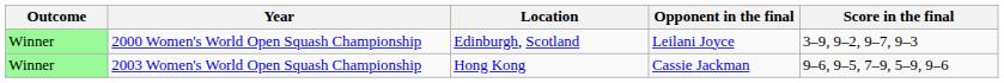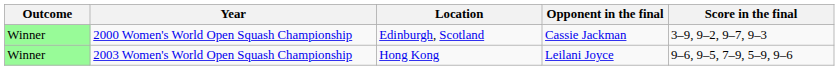2000 Women's World Open Squash Championship | Opponent in the final: Leilani Joyce -> Cassie Jackman
2003 Women's World Open Squash Championship | Opponent in the final: Cassie Jackman -> Leilani Joyce
